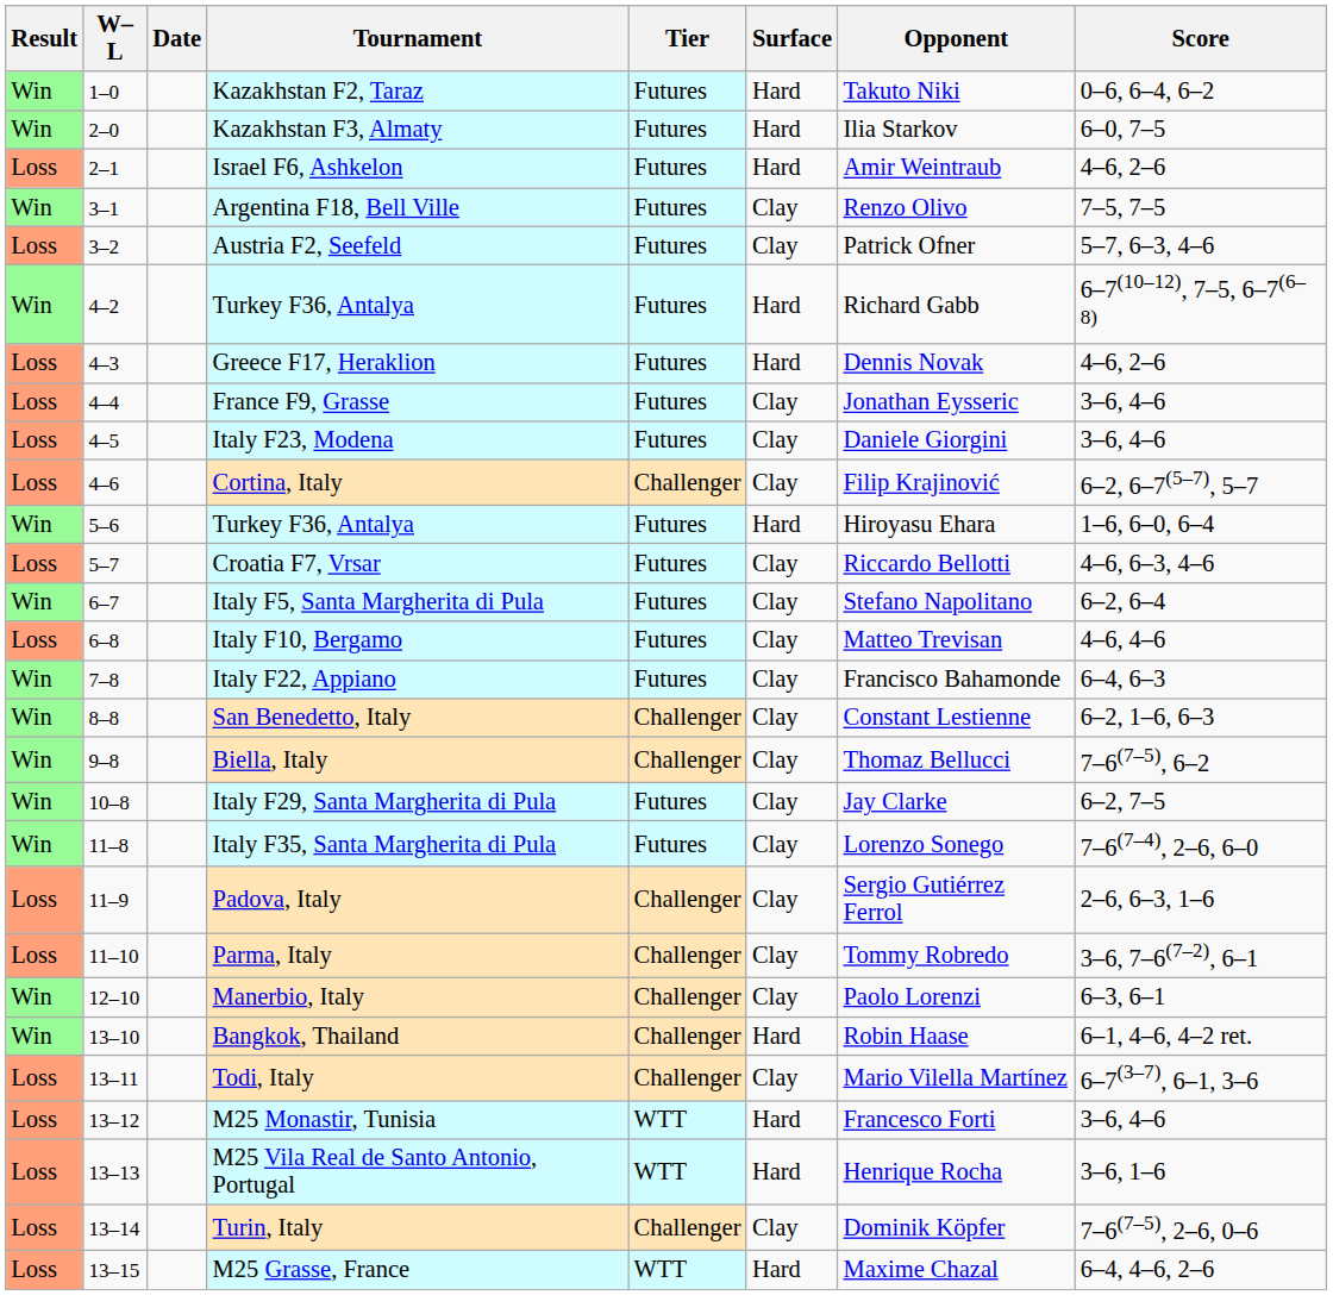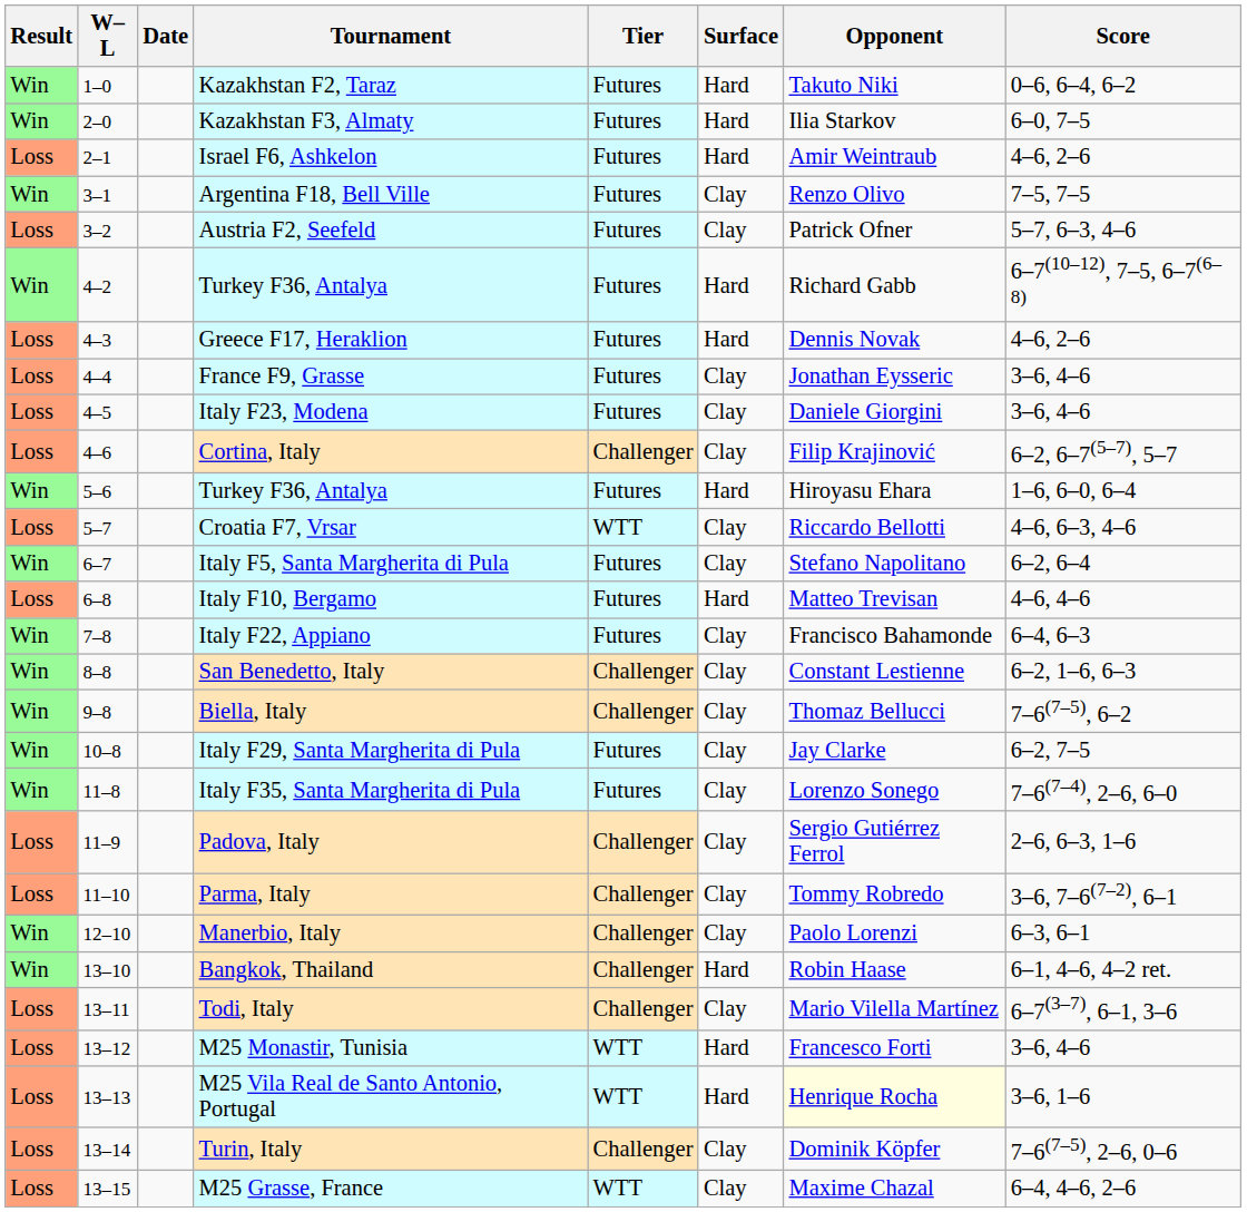Croatia F7, Vrsar | Tier: Futures -> WTT
Italy F10, Bergamo | Surface: Clay -> Hard
M25 Vila Real de Santo Antonio, Portugal | Opponent: no background -> lightyellow background
M25 Grasse, France | Surface: Hard -> Clay
